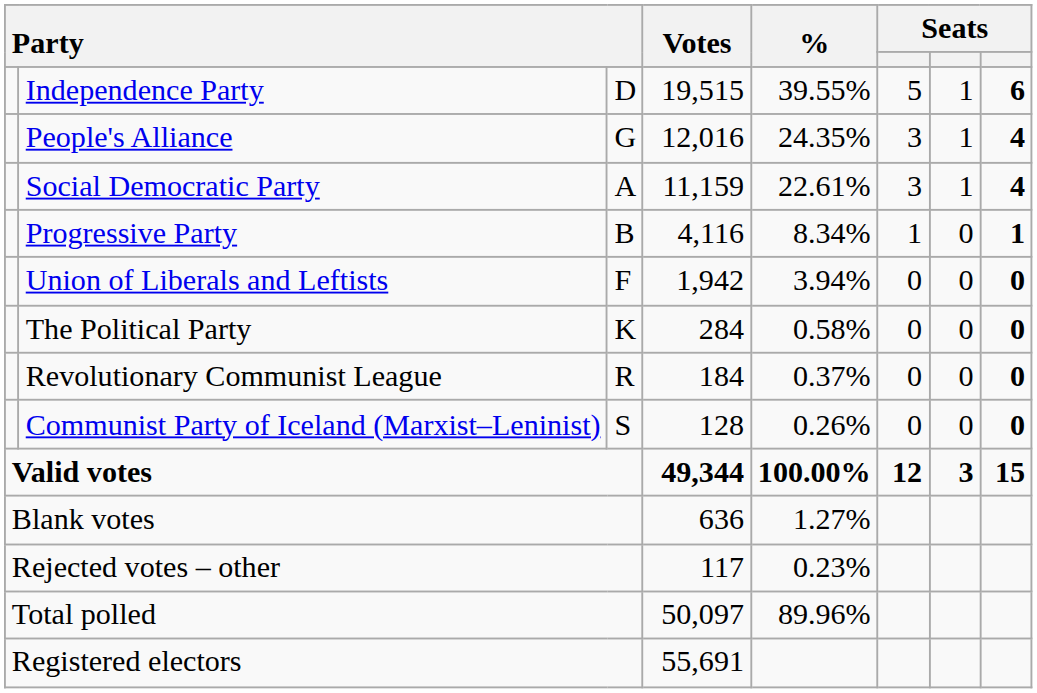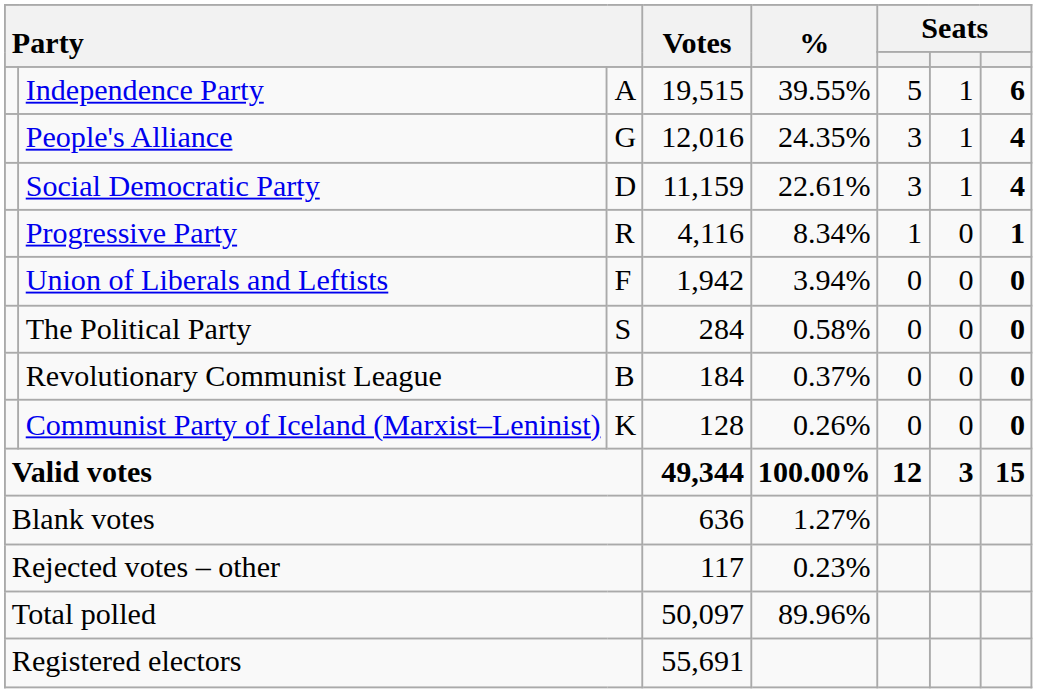Independence Party | column 3: D -> A
Social Democratic Party | column 3: A -> D
Progressive Party | column 3: B -> R
The Political Party | column 3: K -> S
Revolutionary Communist League | column 3: R -> B
Communist Party of Iceland (Marxist–Leninist) | column 3: S -> K
